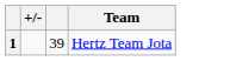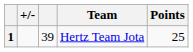+ column: Points | 25
